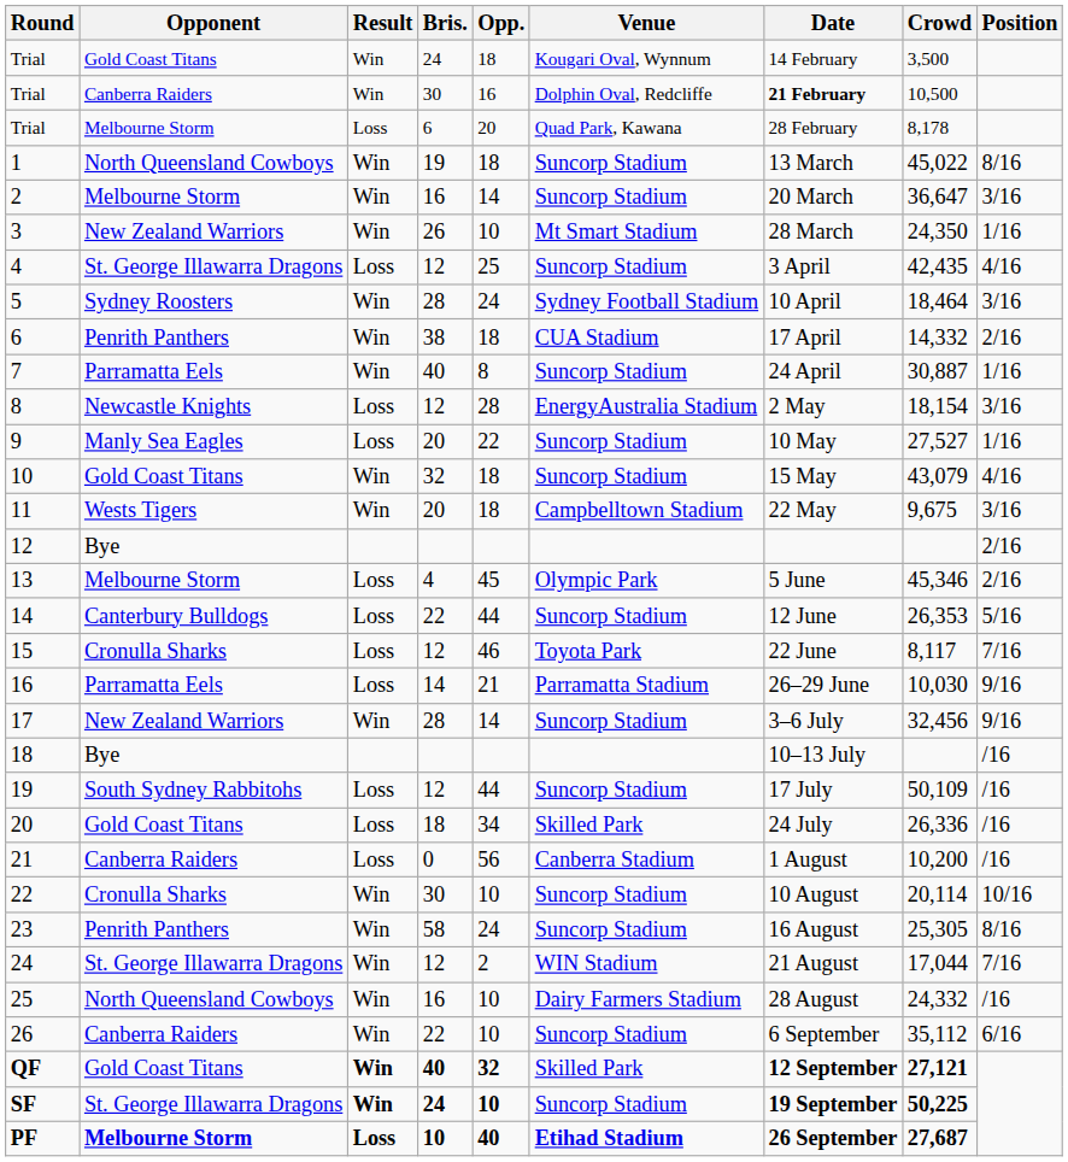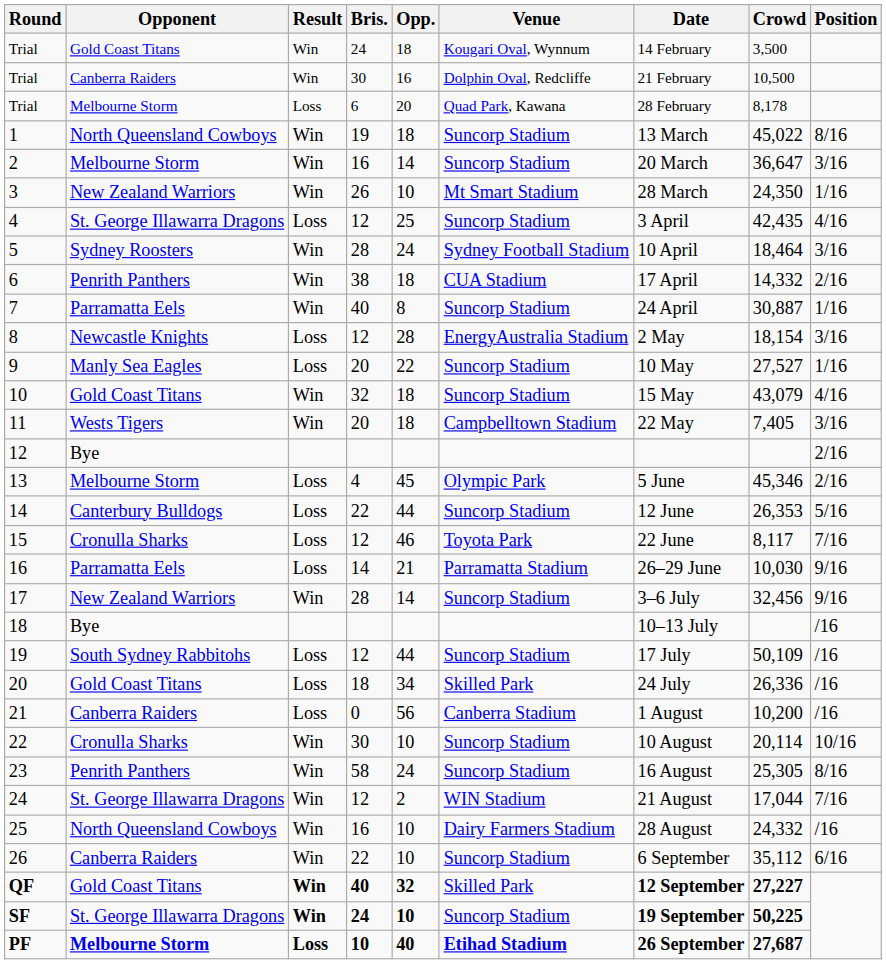Trial / 30 | Date: bold -> normal
11 | Crowd: 9,675 -> 7,405
QF | Crowd: 27,121 -> 27,227
